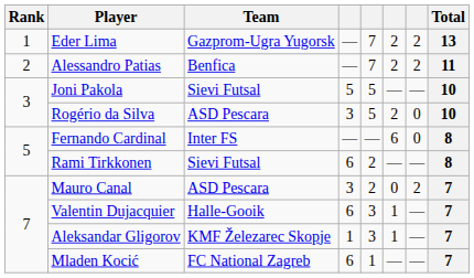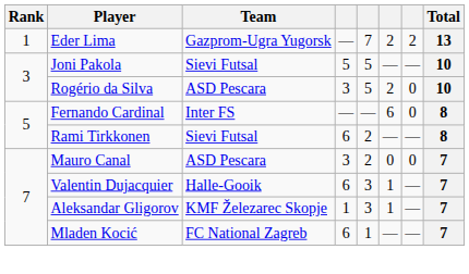- row: 2 | Alessandro Patias | Benfica | — | 7 | 2 | 2 | 11
Mauro Canal | column 7: 2 -> 0
